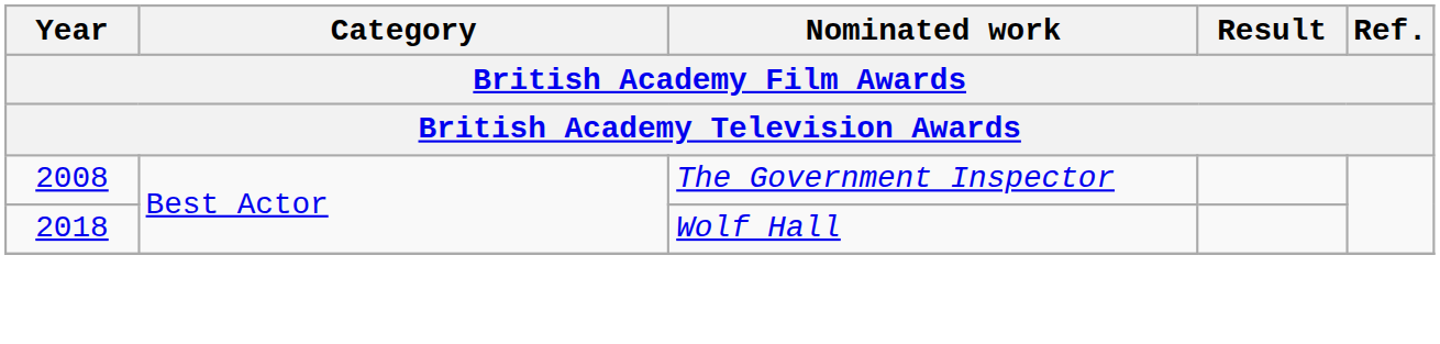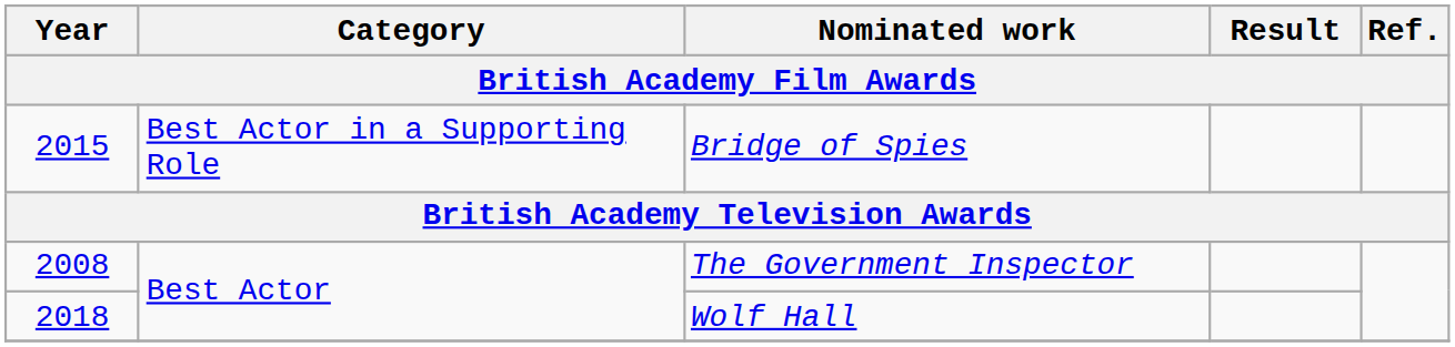+ row: 2015 | Best Actor in a Supporting Role | Bridge of Spies
